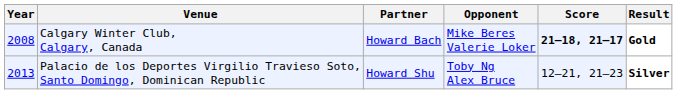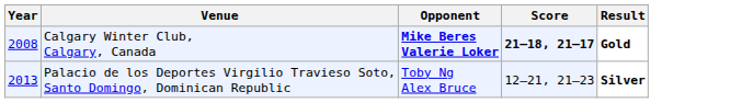- column: Partner | Howard Bach | Howard Shu
Calgary Winter Club, Calgary, Canada | Opponent: normal -> bold
